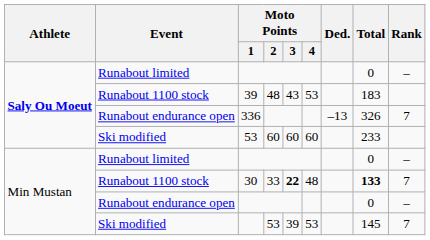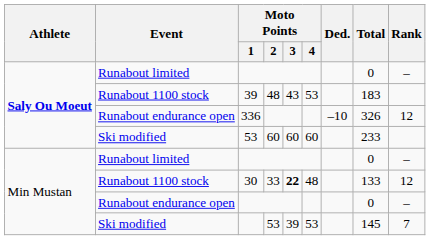336 | Ded.: –13 -> –10
336 | Rank: 7 -> 12
30 | Total: bold -> normal
30 | Rank: 7 -> 12
